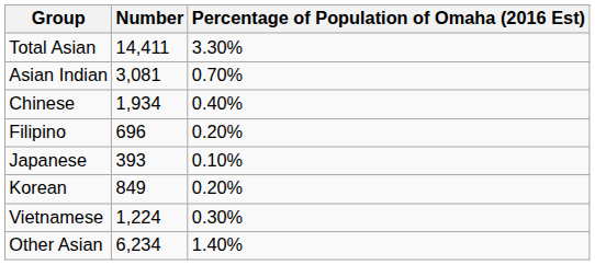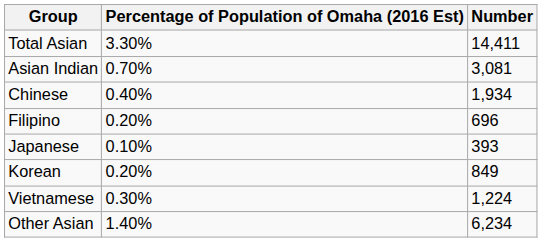columns swapped: Number <-> Percentage of Population of Omaha (2016 Est)
